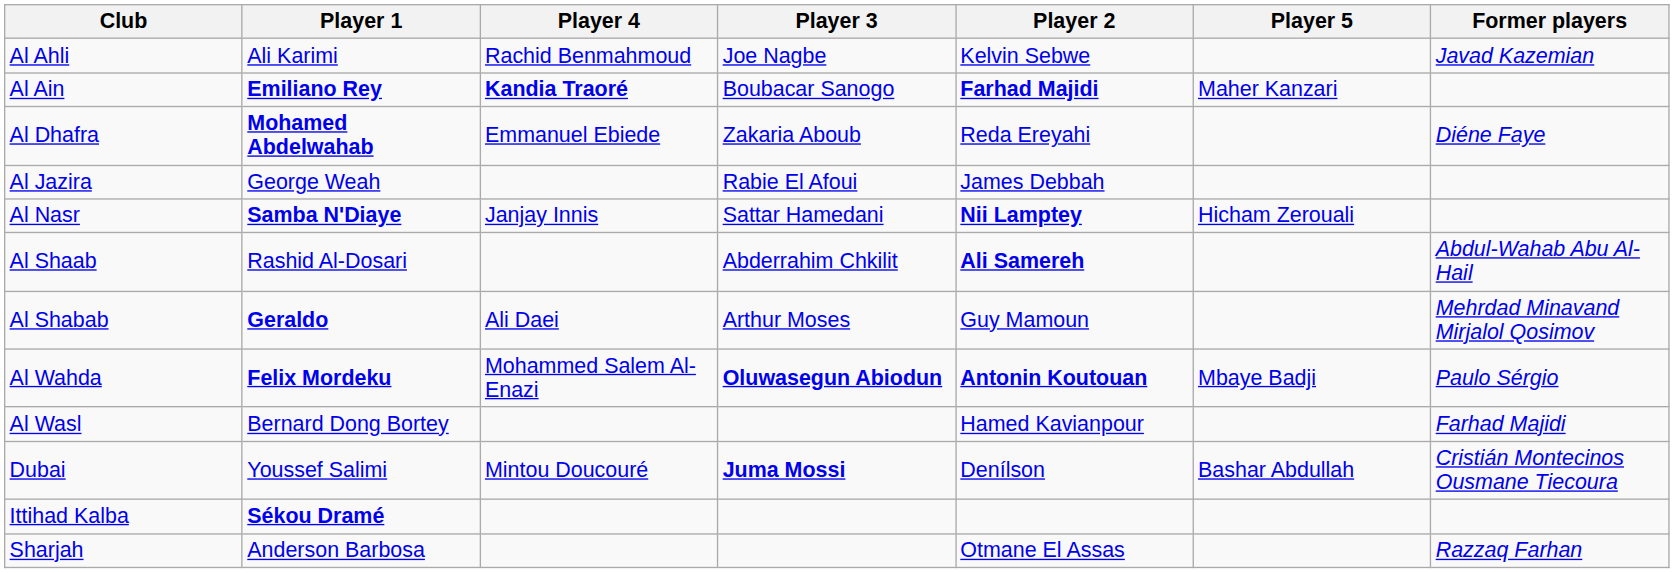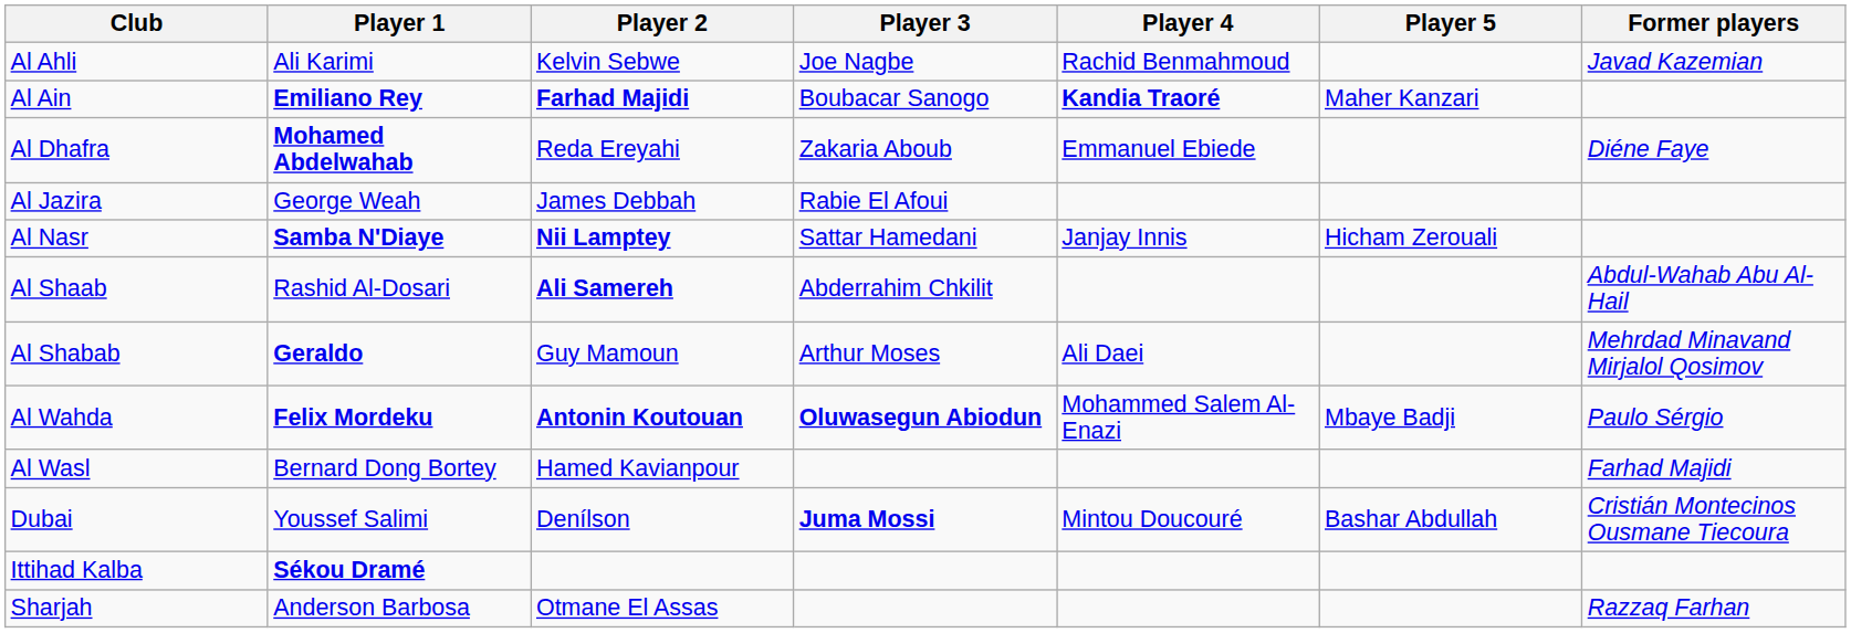columns swapped: Player 2 <-> Player 4
